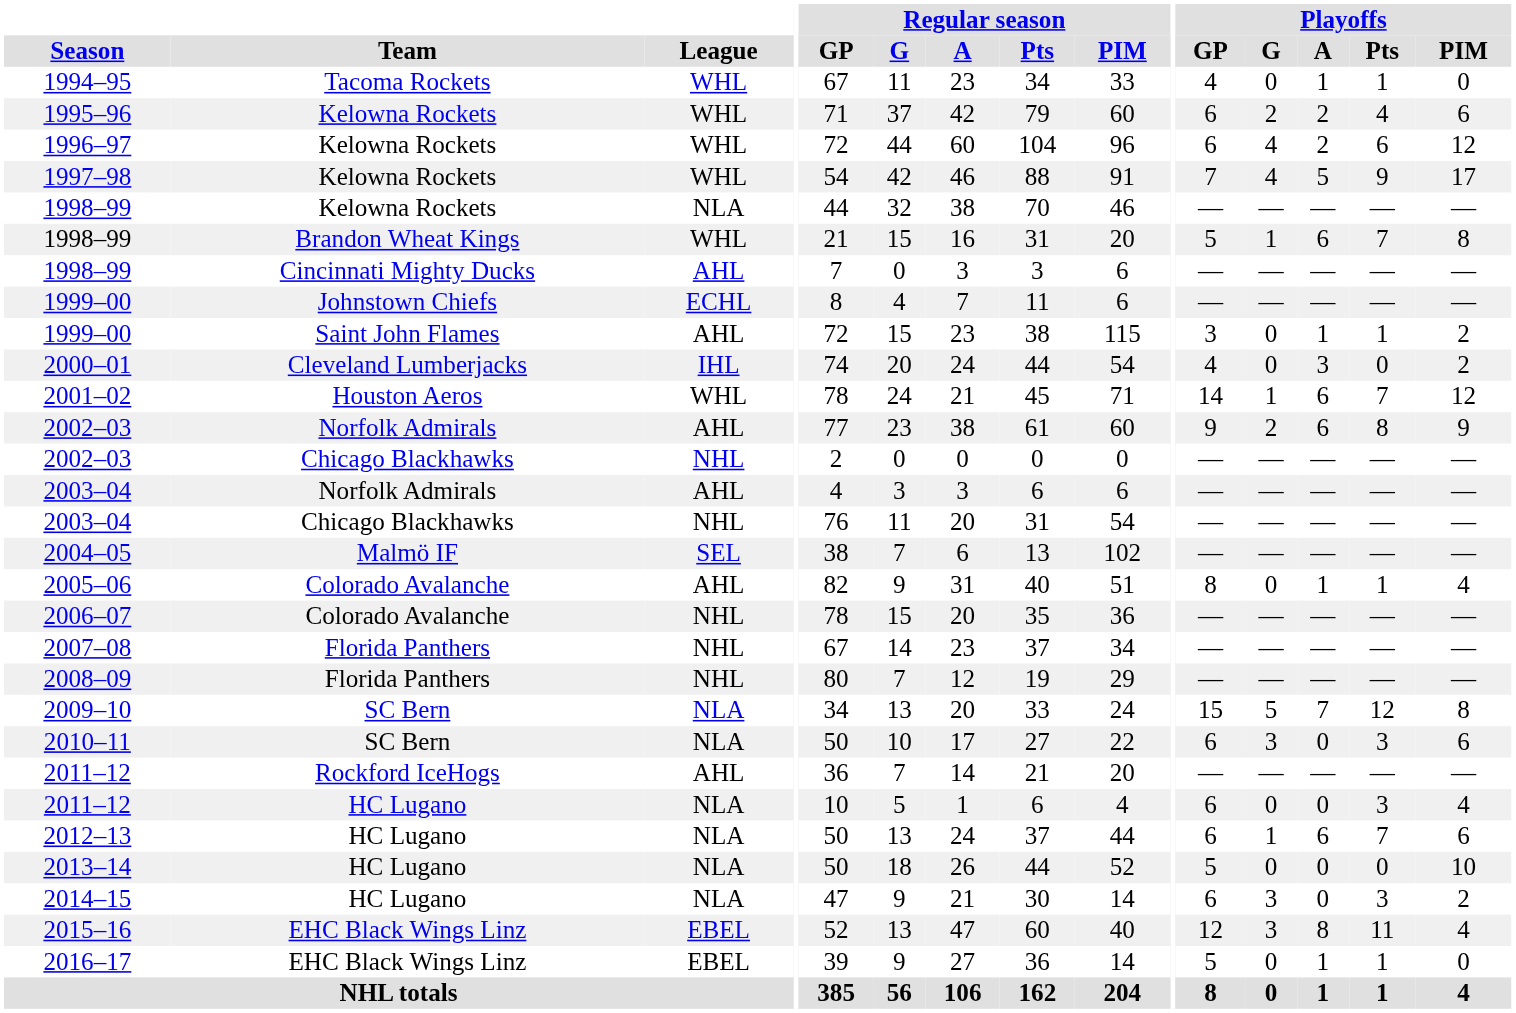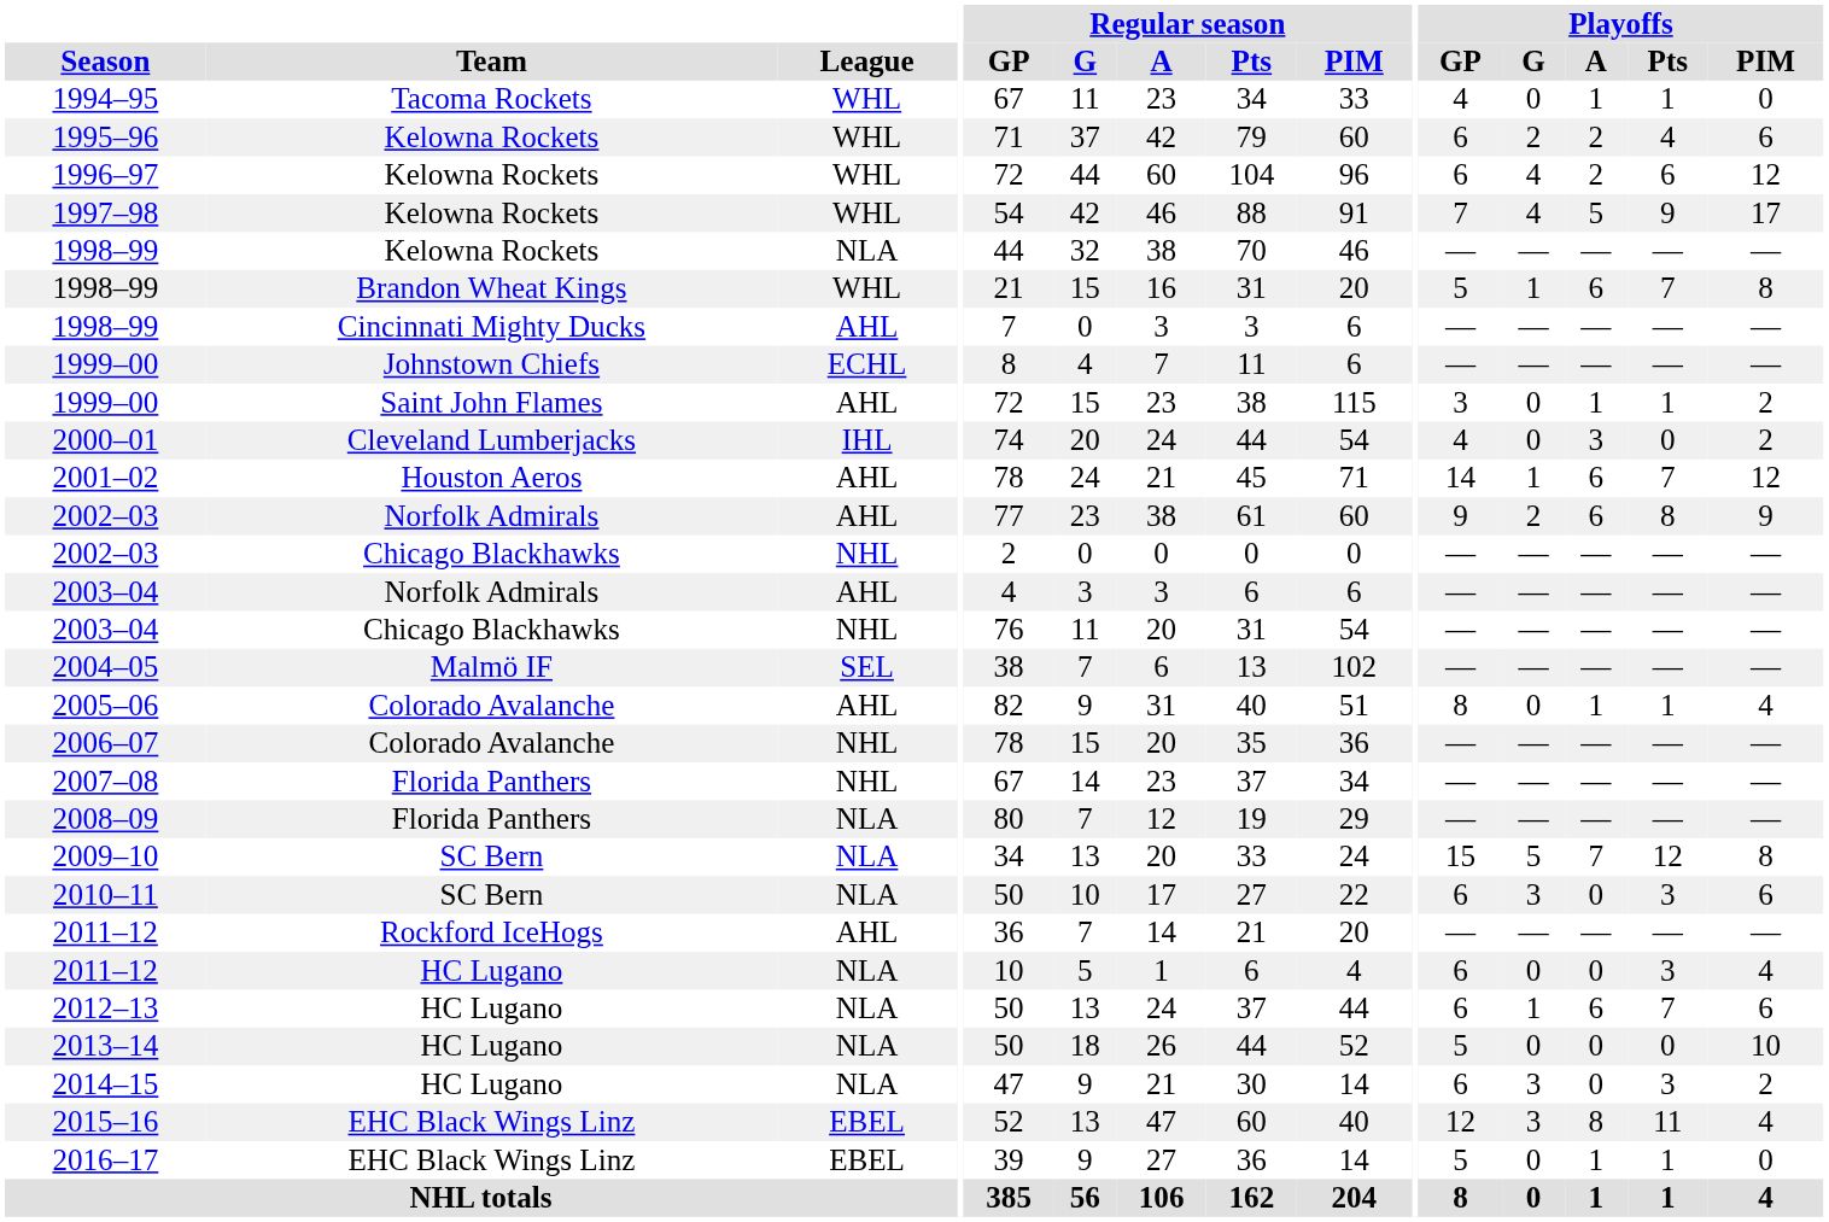2001–02 | League: WHL -> AHL
2008–09 | League: NHL -> NLA
